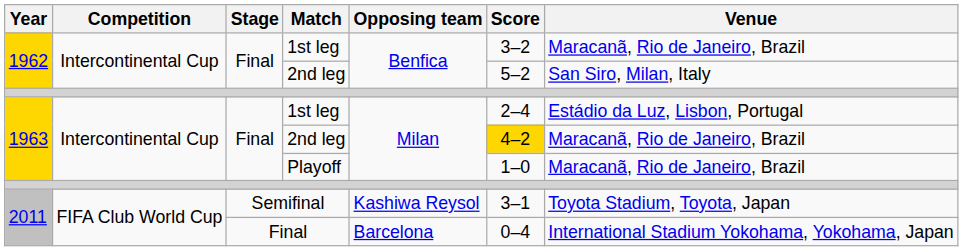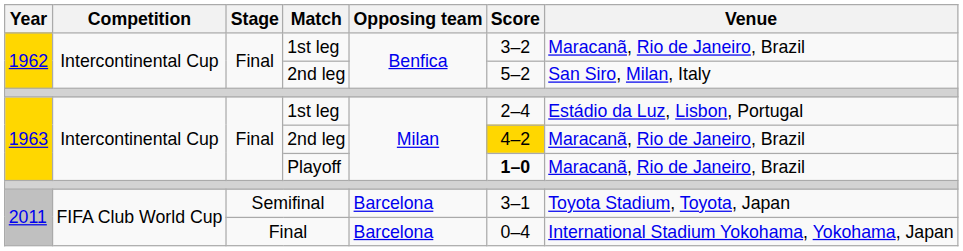Playoff | Score: normal -> bold
Semifinal | Opposing team: Kashiwa Reysol -> Barcelona
